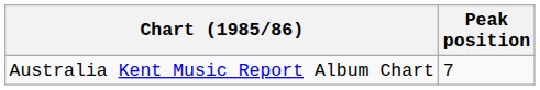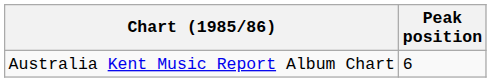Australia Kent Music Report Album Chart | Peak position: 7 -> 6
